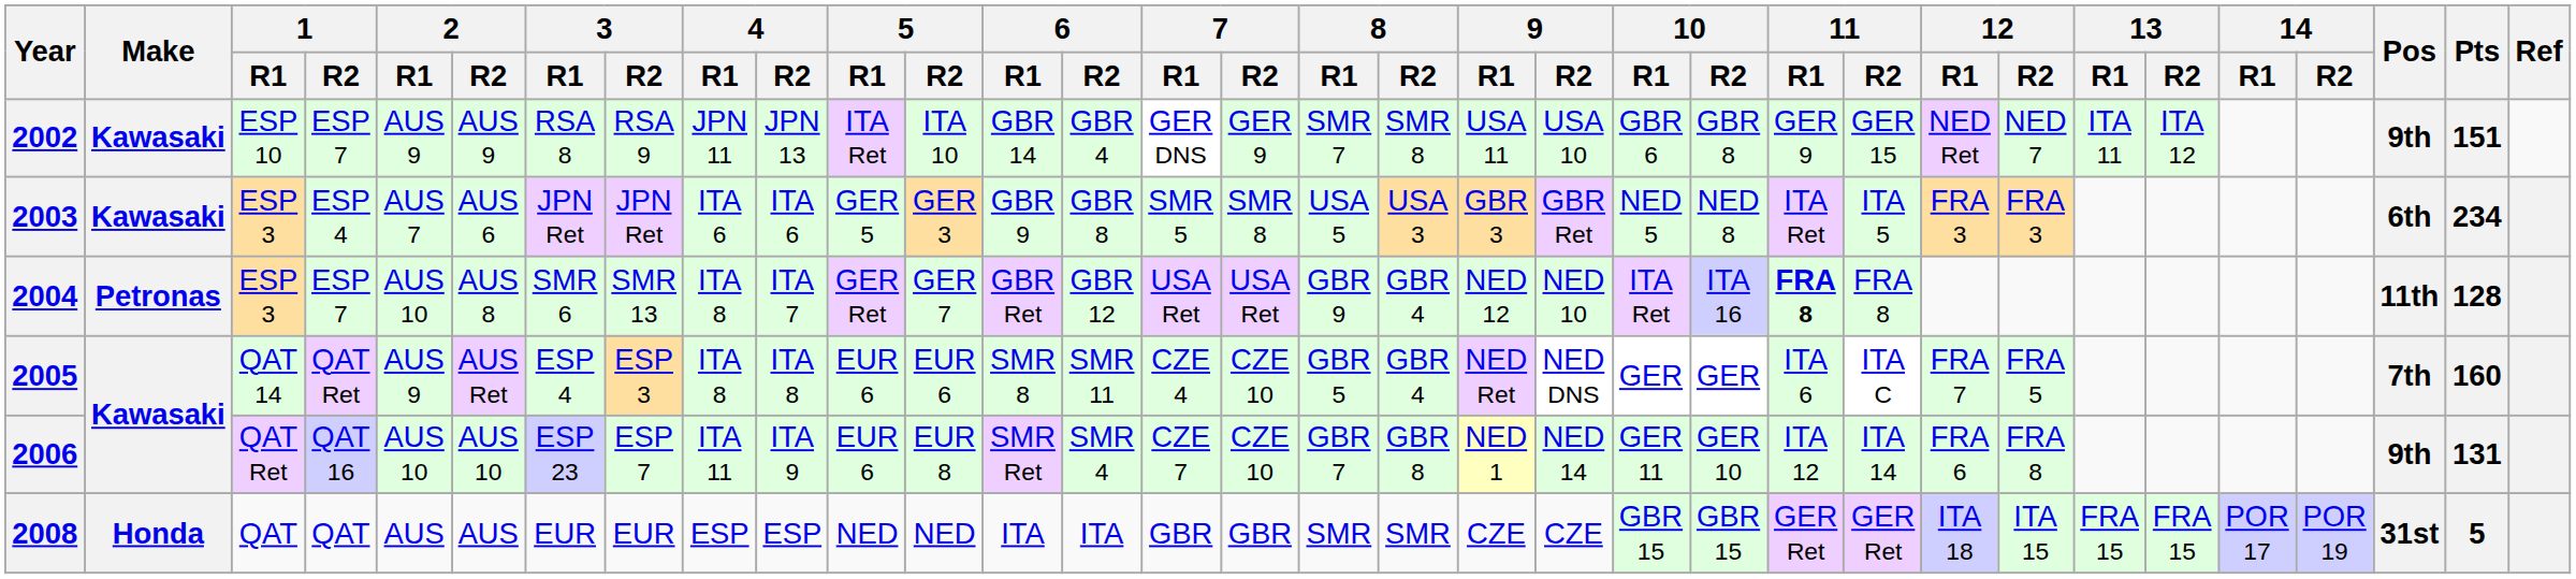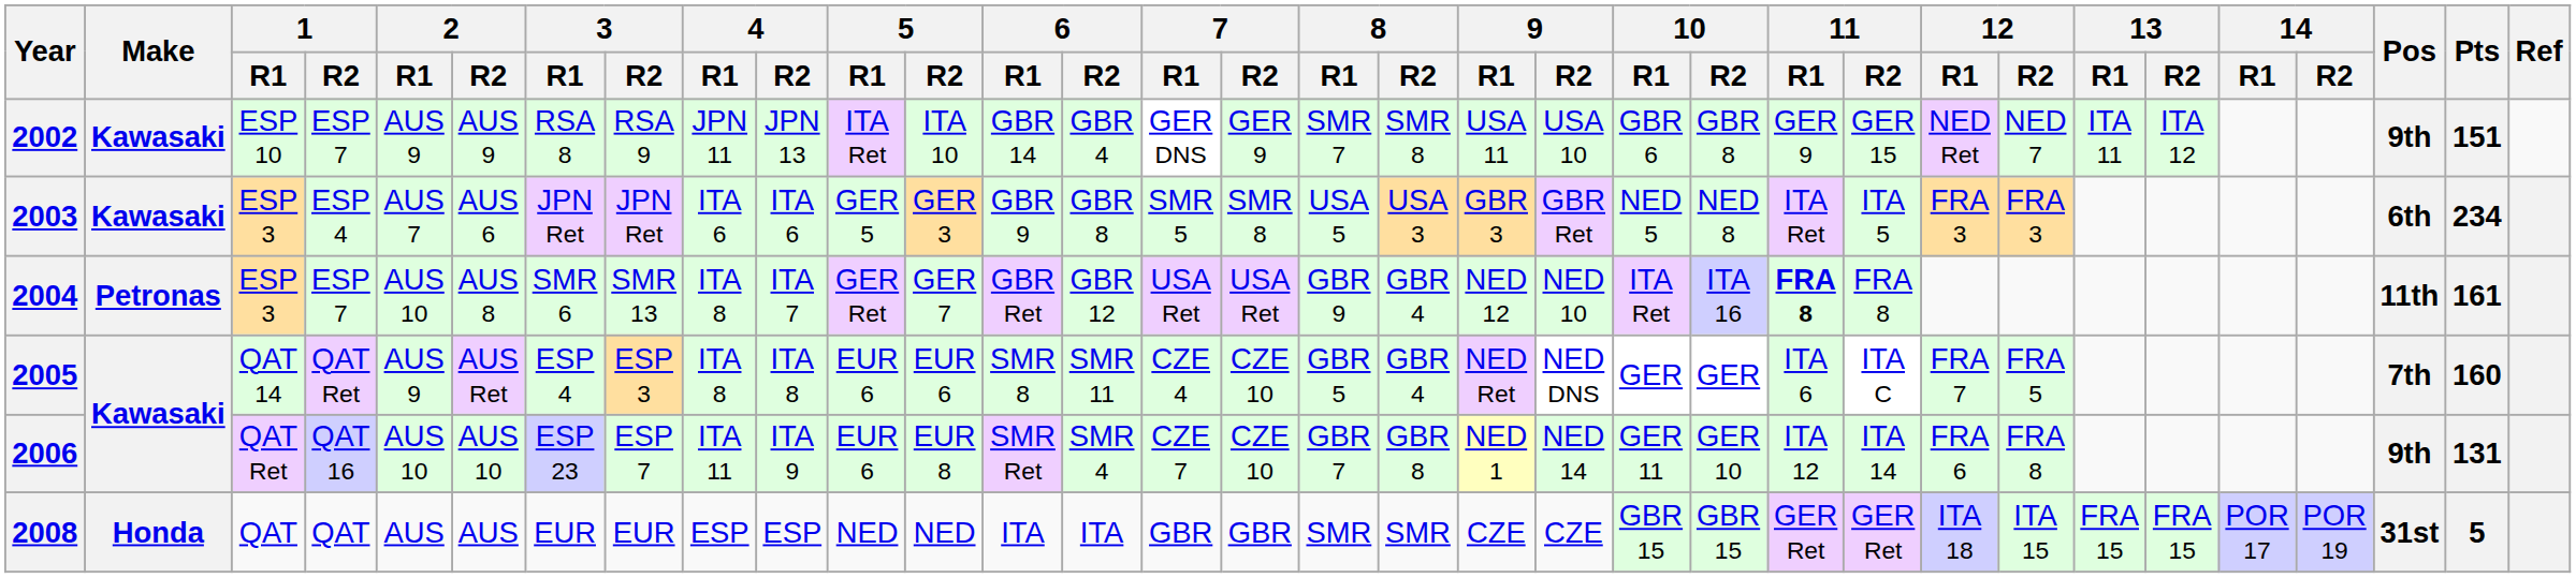2004 | Pts: 128 -> 161
